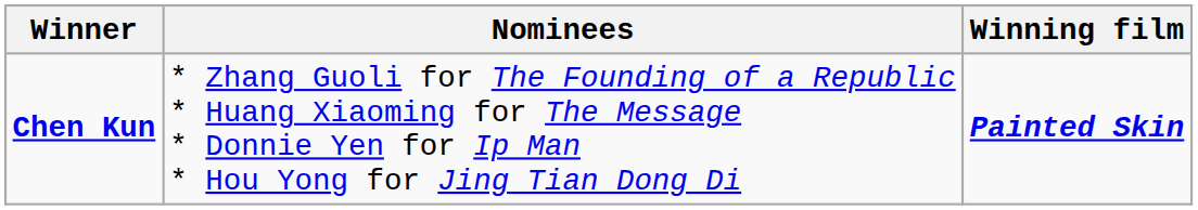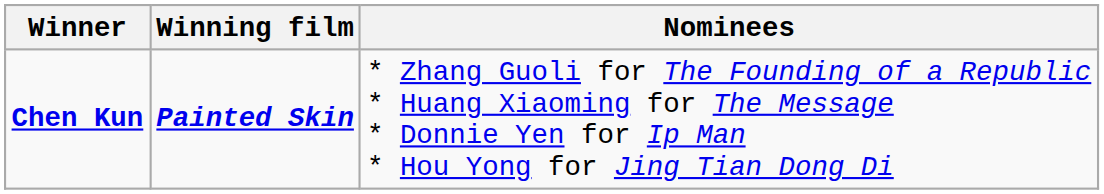columns swapped: Winning film <-> Nominees
